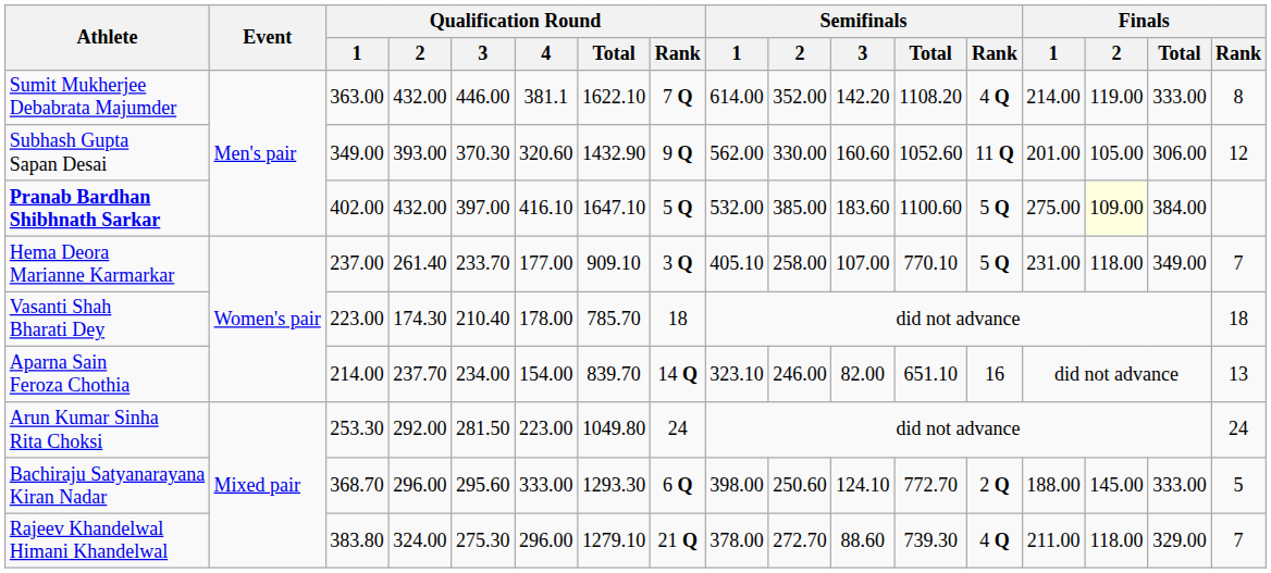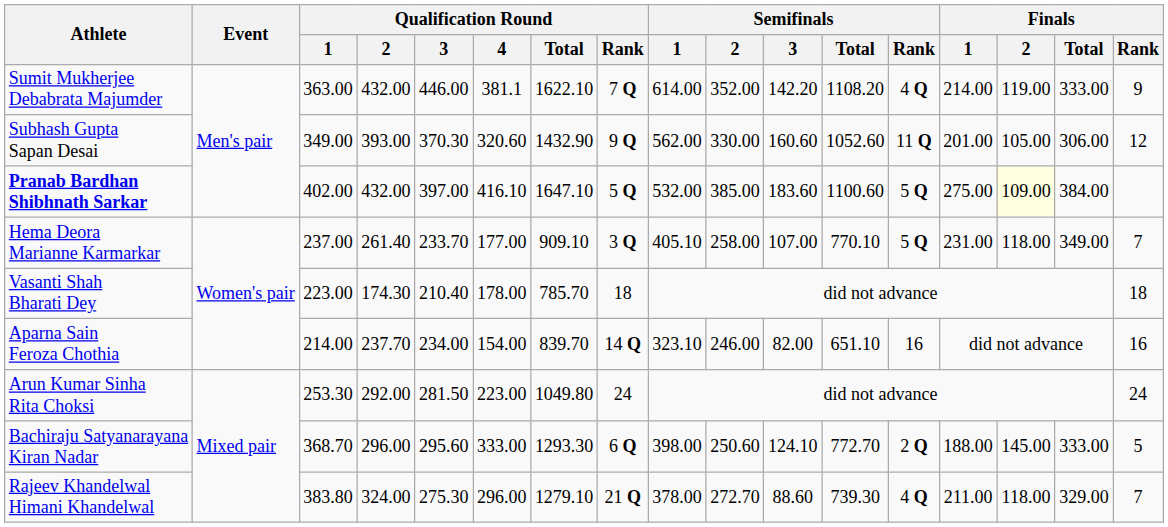Sumit Mukherjee Debabrata Majumder | Finals / Rank: 8 -> 9
Aparna Sain Feroza Chothia | Finals / Rank: 13 -> 16
